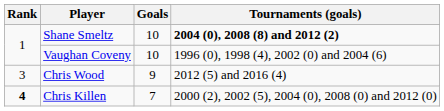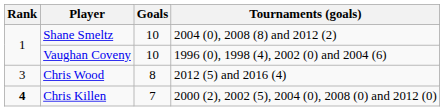Shane Smeltz | Tournaments (goals): bold -> normal
Chris Wood | Goals: 9 -> 8
